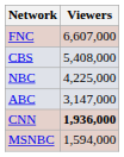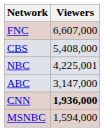NBC | Viewers: 4,225,000 -> 4,225,001
